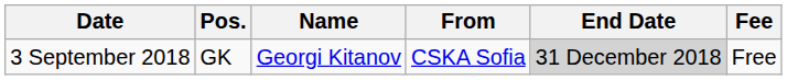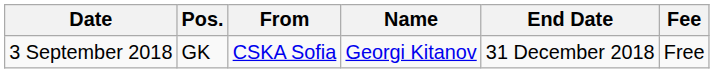columns swapped: Name <-> From
3 September 2018 | End Date: lightgrey background -> no background
